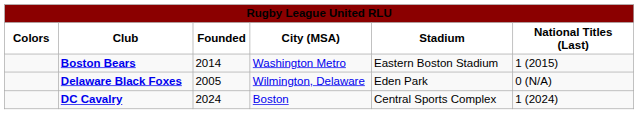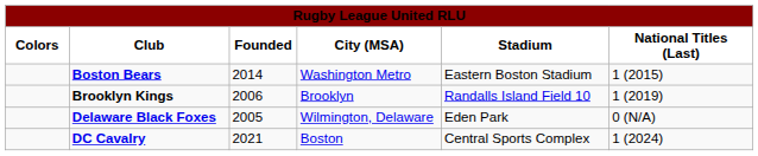+ row: Brooklyn Kings | 2006 | Brooklyn | Randalls Island Field 10 | 1 (2019)
DC Cavalry | Founded: 2024 -> 2021
